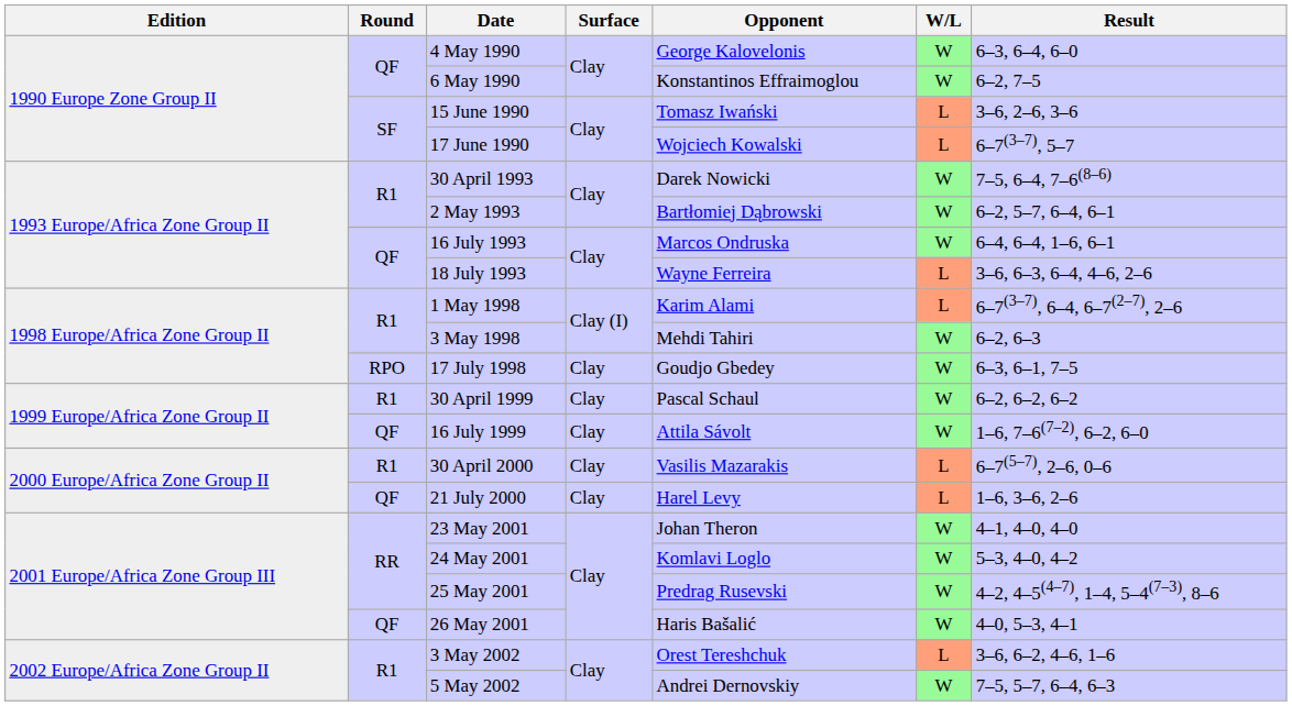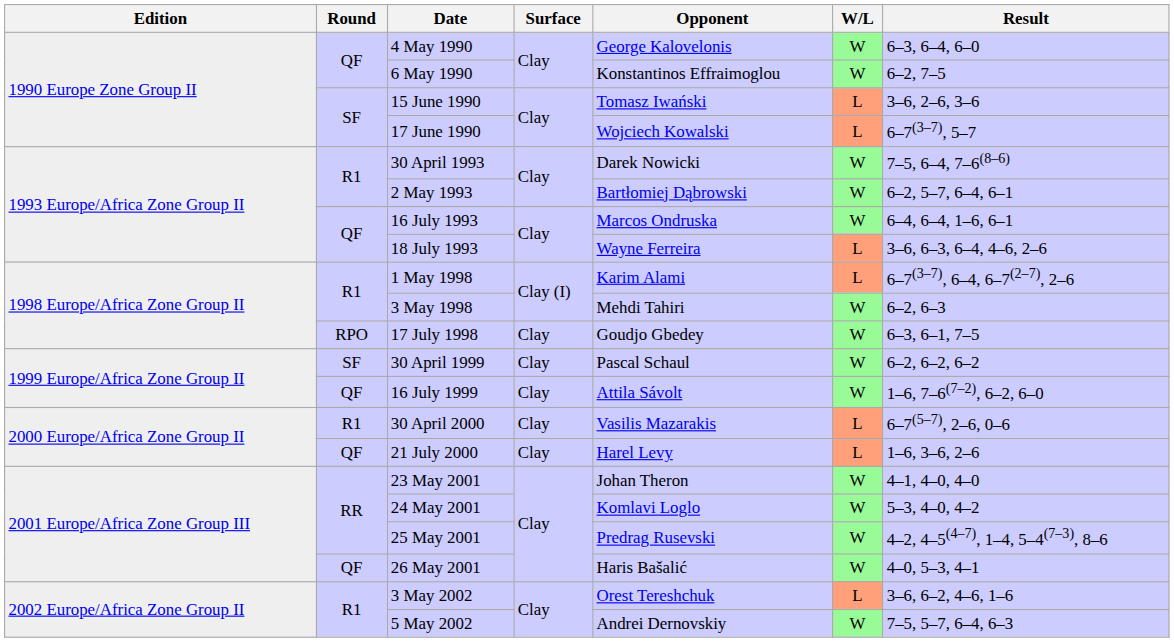30 April 1999 | Round: R1 -> SF
